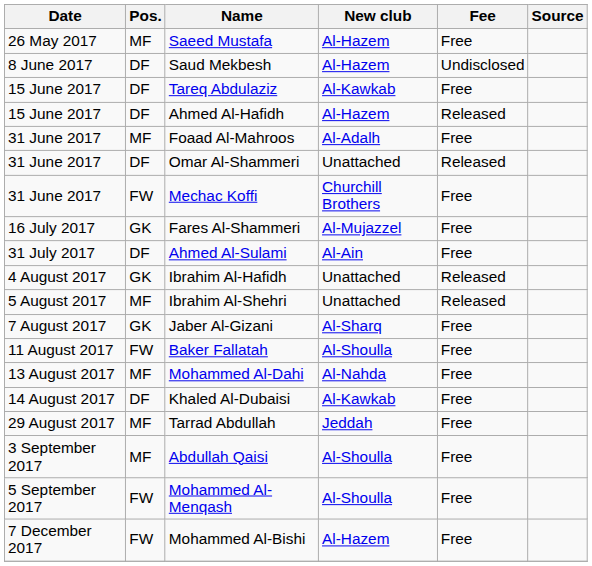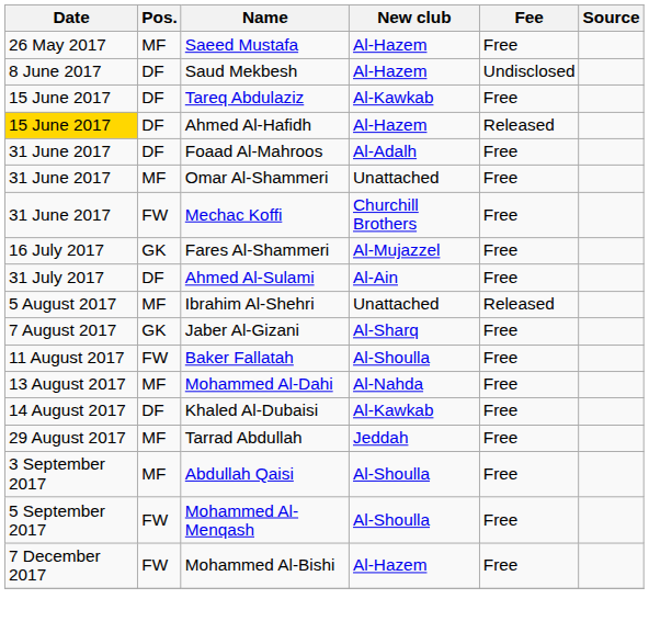Ahmed Al-Hafidh | Date: no background -> gold background
Foaad Al-Mahroos | Pos.: MF -> DF
Omar Al-Shammeri | Pos.: DF -> MF
Omar Al-Shammeri | Fee: Released -> Free
- row: 4 August 2017 | GK | Ibrahim Al-Hafidh | Unattached | Released
